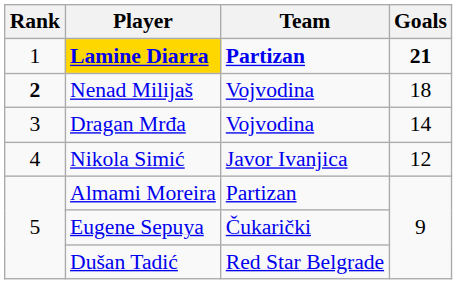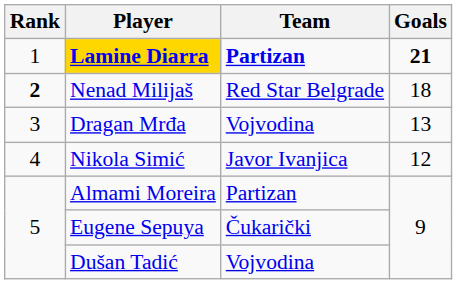Nenad Milijaš | Team: Vojvodina -> Red Star Belgrade
Dragan Mrđa | Goals: 14 -> 13
Dušan Tadić | Team: Red Star Belgrade -> Vojvodina
